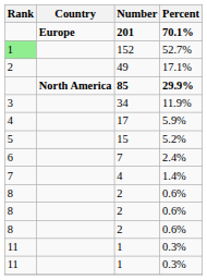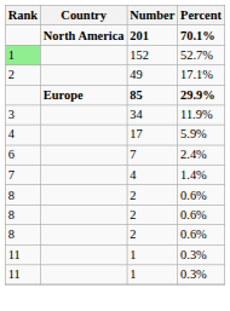201 | Country: Europe -> North America
85 | Country: North America -> Europe
- row: 5 | 15 | 5.2%
